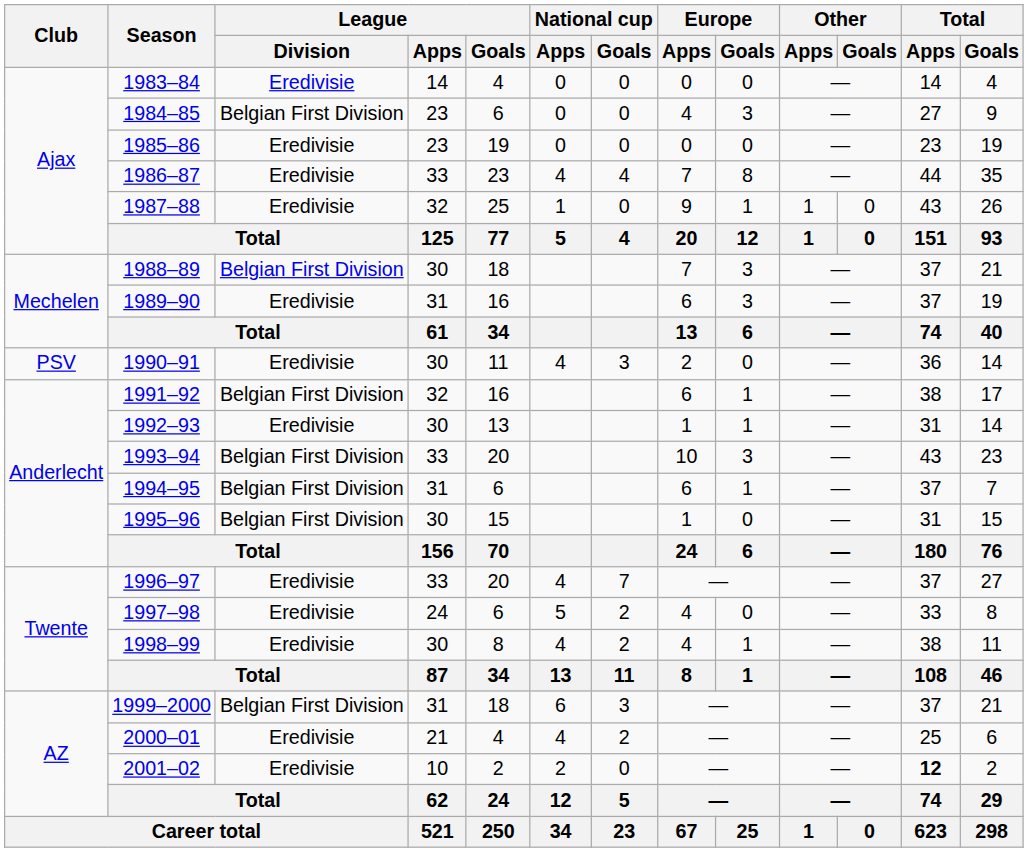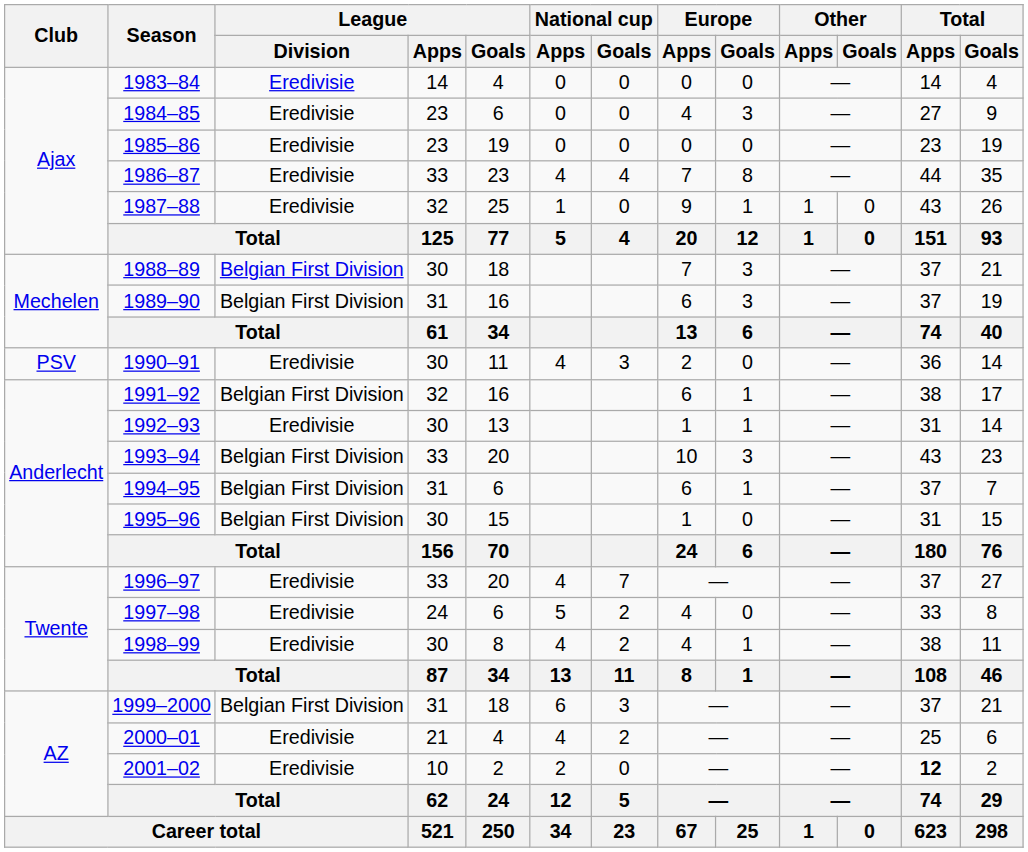1984–85 | League / Division: Belgian First Division -> Eredivisie
1989–90 | League / Division: Eredivisie -> Belgian First Division
